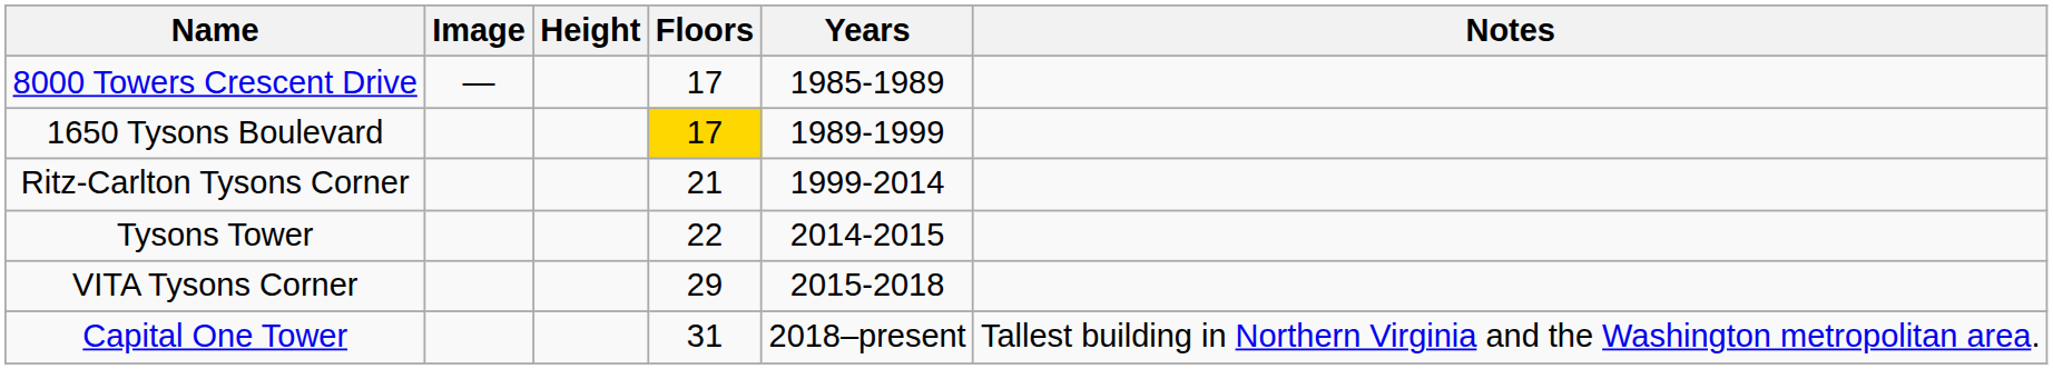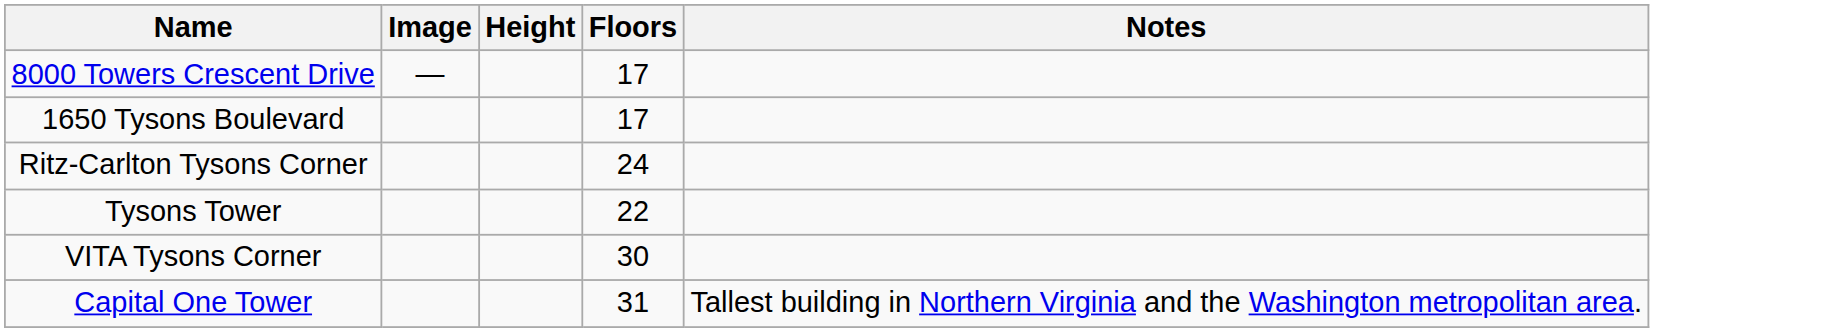- column: Years | 1985-1989 | 1989-1999 | 1999-2014 | 2014-2015 | 2015-2018 | 2018–present
1650 Tysons Boulevard | Floors: gold background -> no background
Ritz-Carlton Tysons Corner | Floors: 21 -> 24
VITA Tysons Corner | Floors: 29 -> 30
